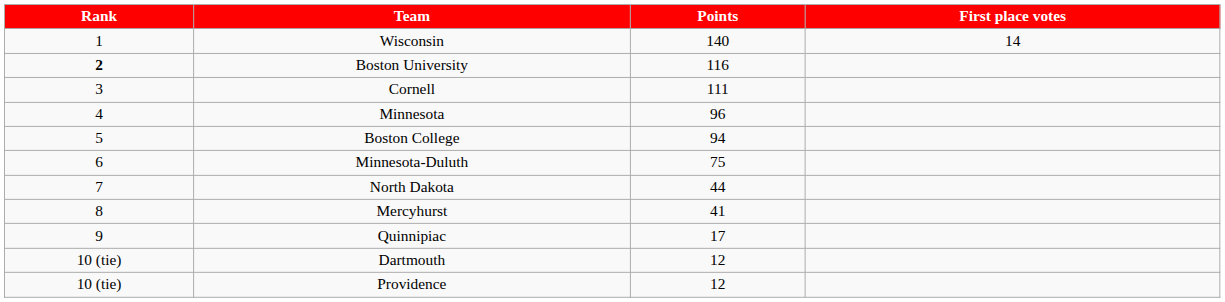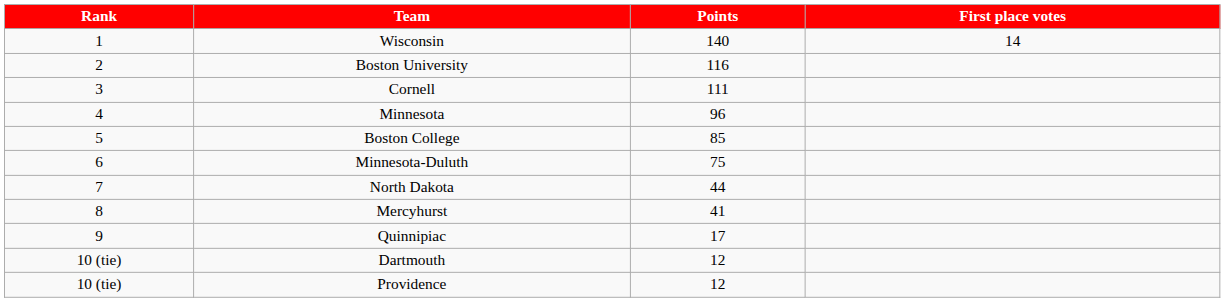Boston University | Rank: bold -> normal
Boston College | Points: 94 -> 85
